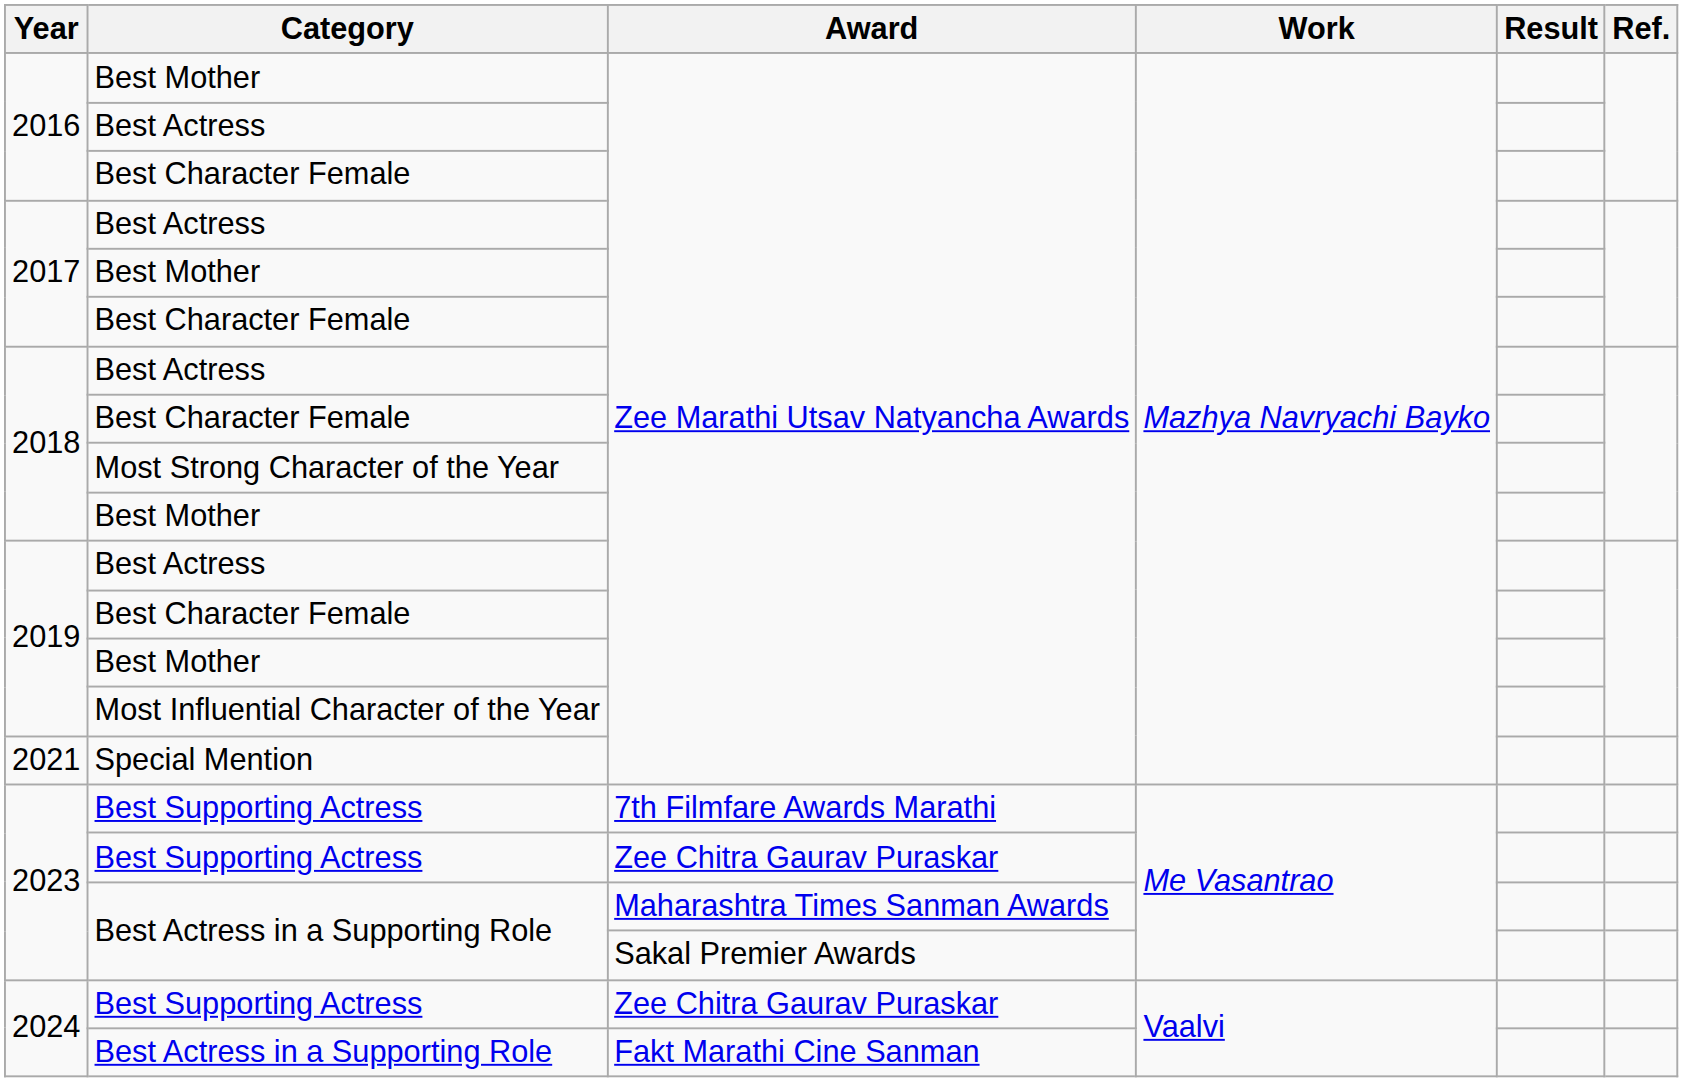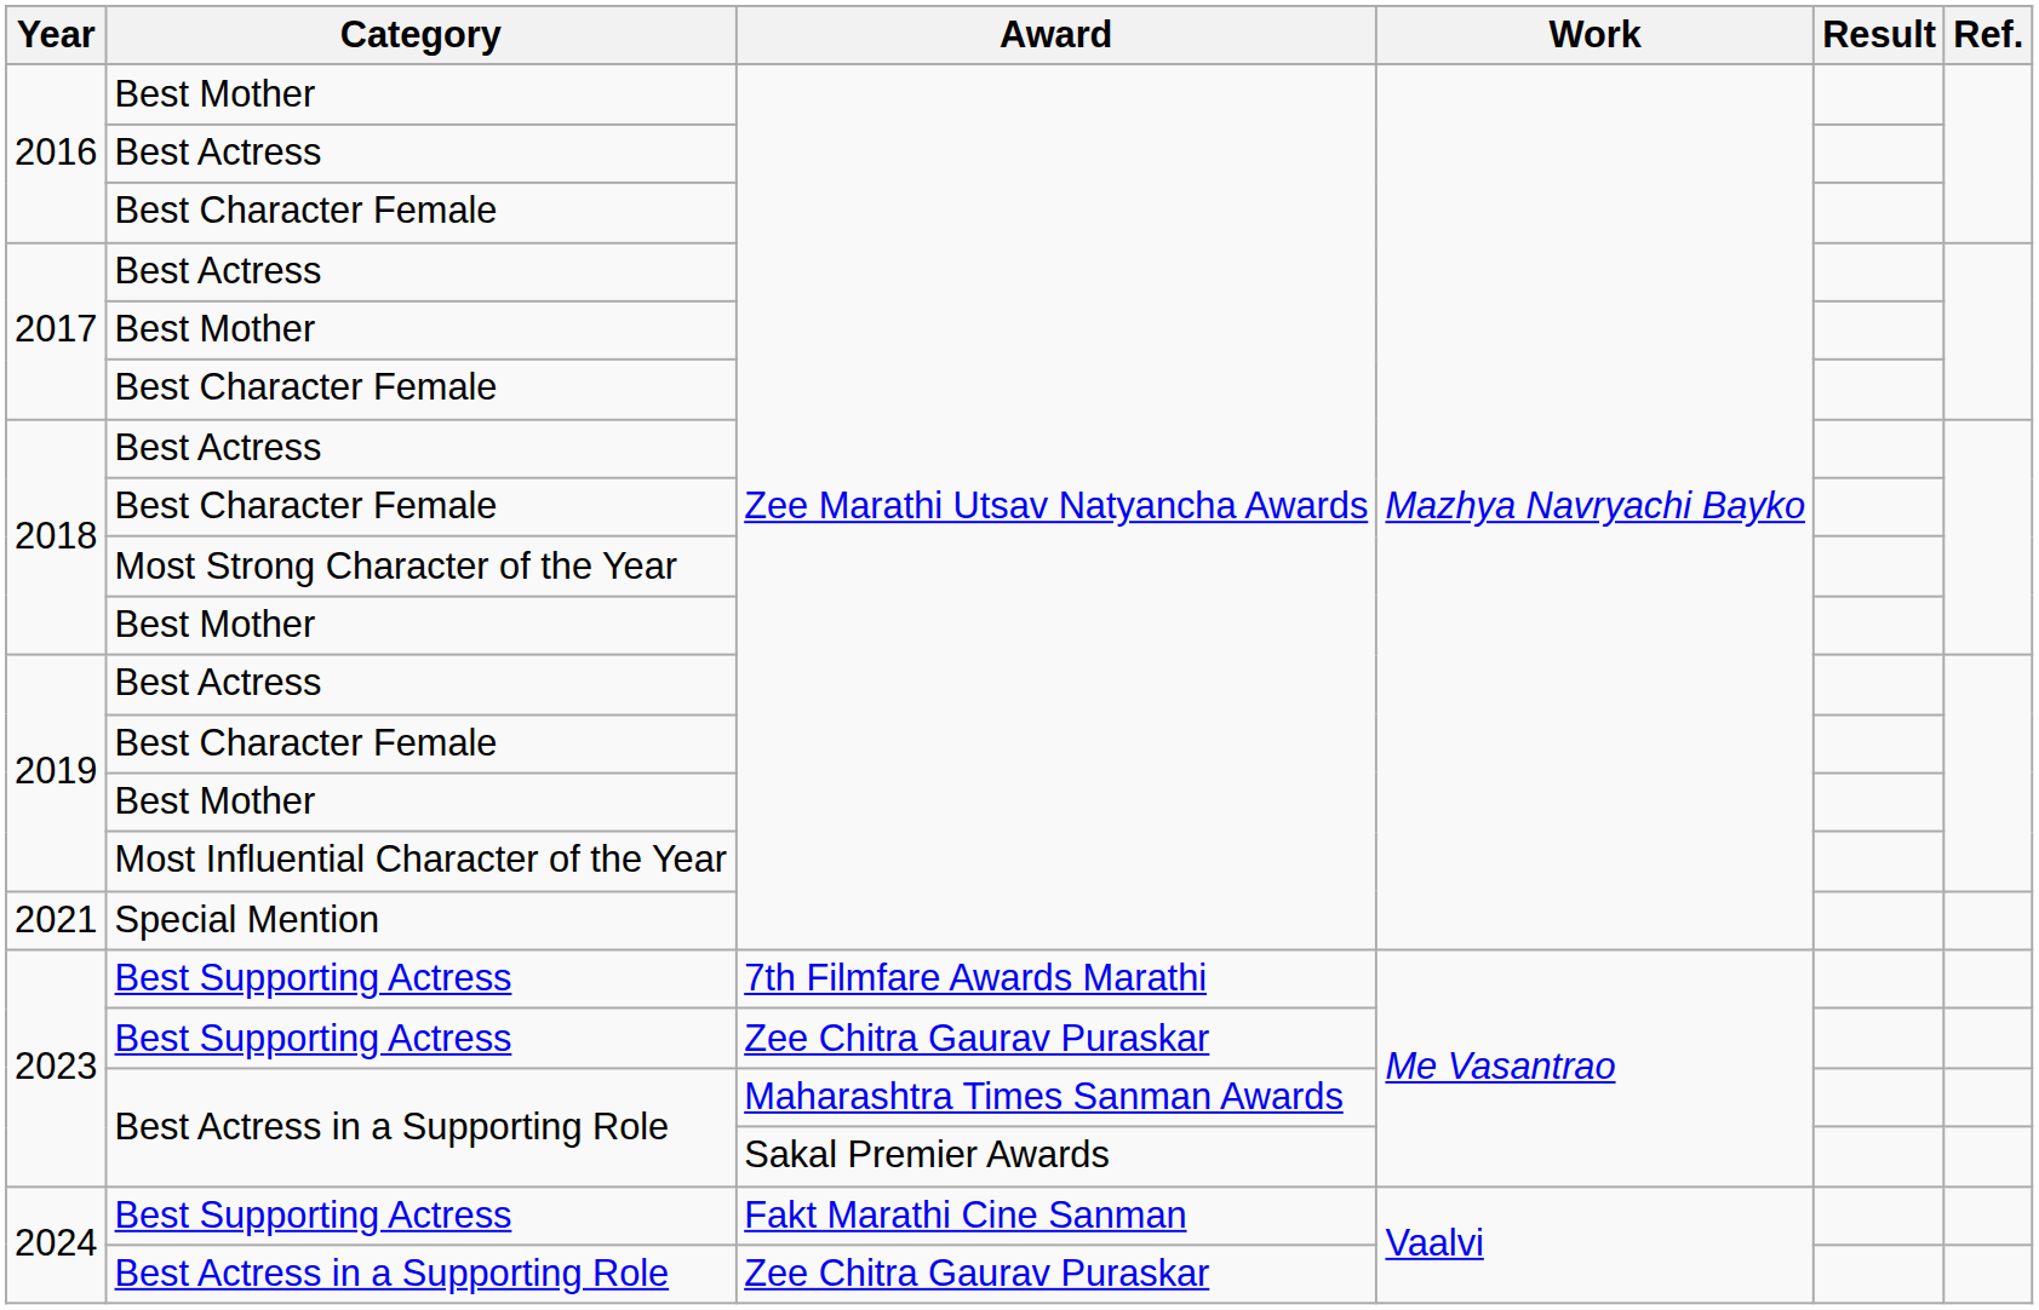2024 / Best Supporting Actress | Award: Zee Chitra Gaurav Puraskar -> Fakt Marathi Cine Sanman
2024 / Best Actress in a Supporting Role | Award: Fakt Marathi Cine Sanman -> Zee Chitra Gaurav Puraskar
